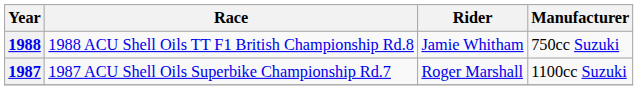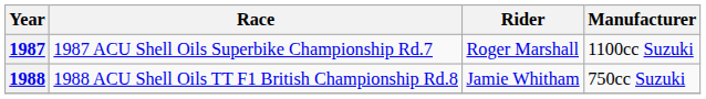rows swapped: 1987 <-> 1988
